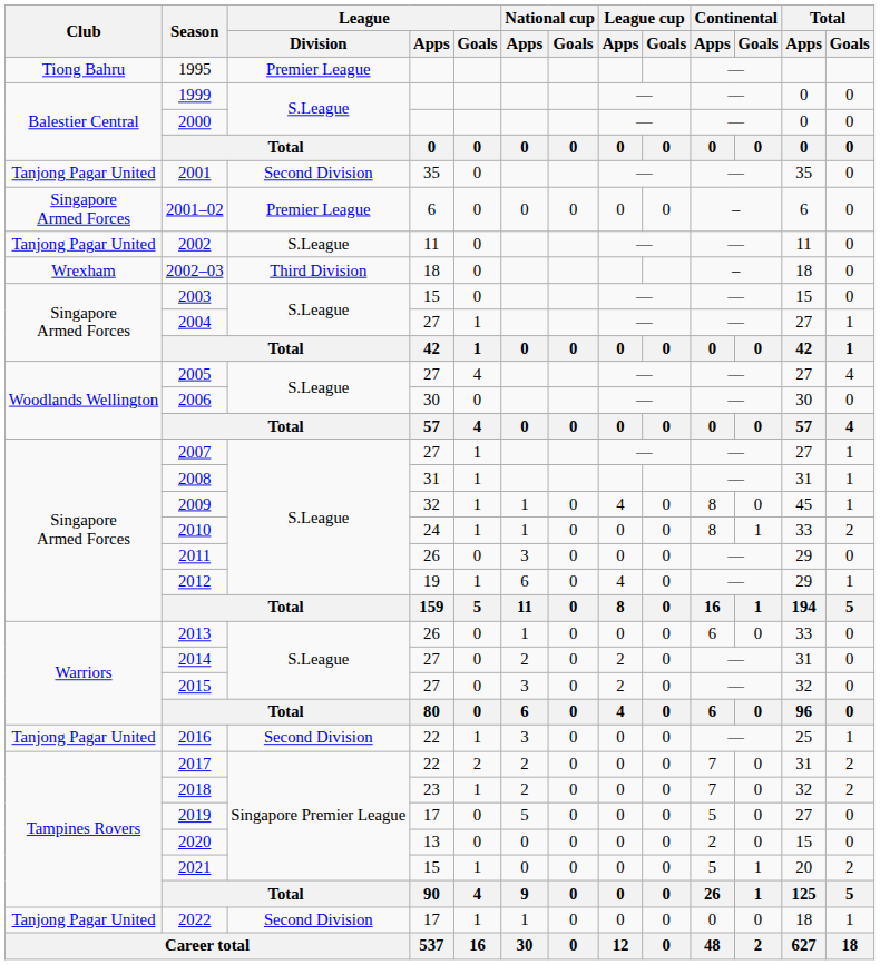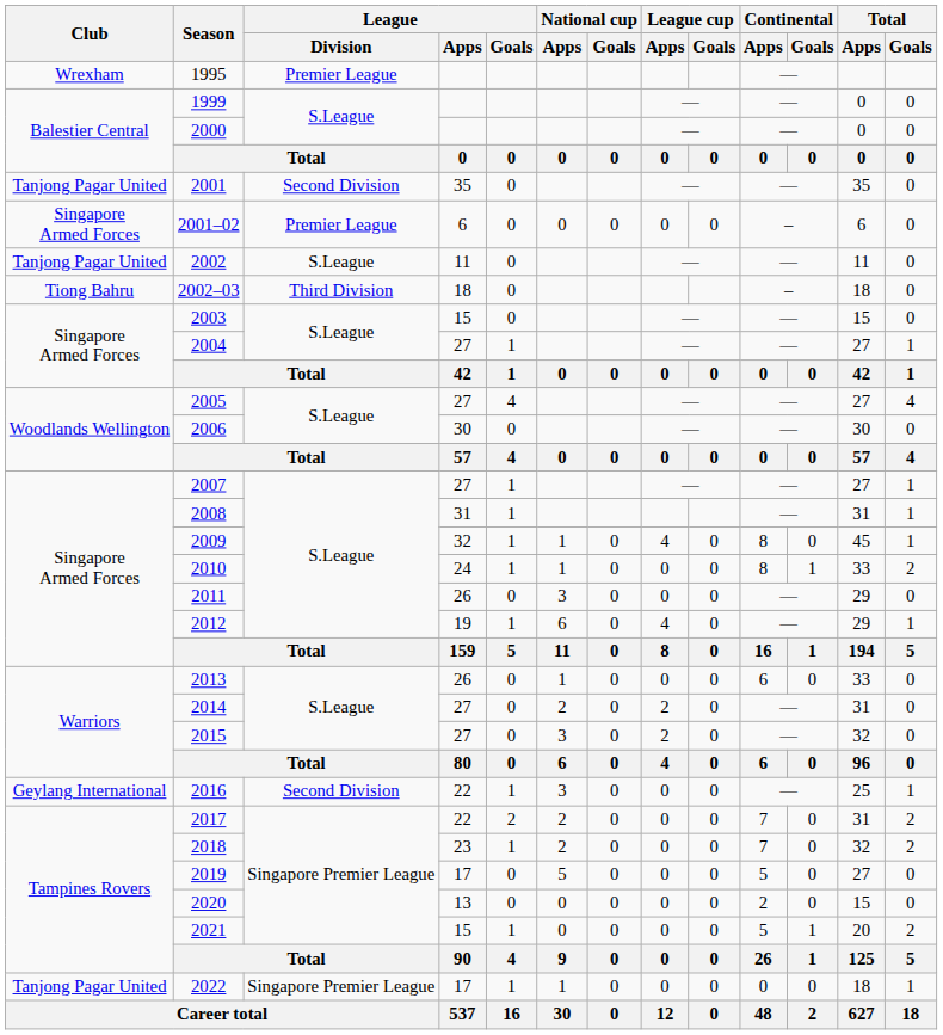1995 | Club: Tiong Bahru -> Wrexham
2002–03 | Club: Wrexham -> Tiong Bahru
2016 | Club: Tanjong Pagar United -> Geylang International
2022 | League / Division: Second Division -> Singapore Premier League
